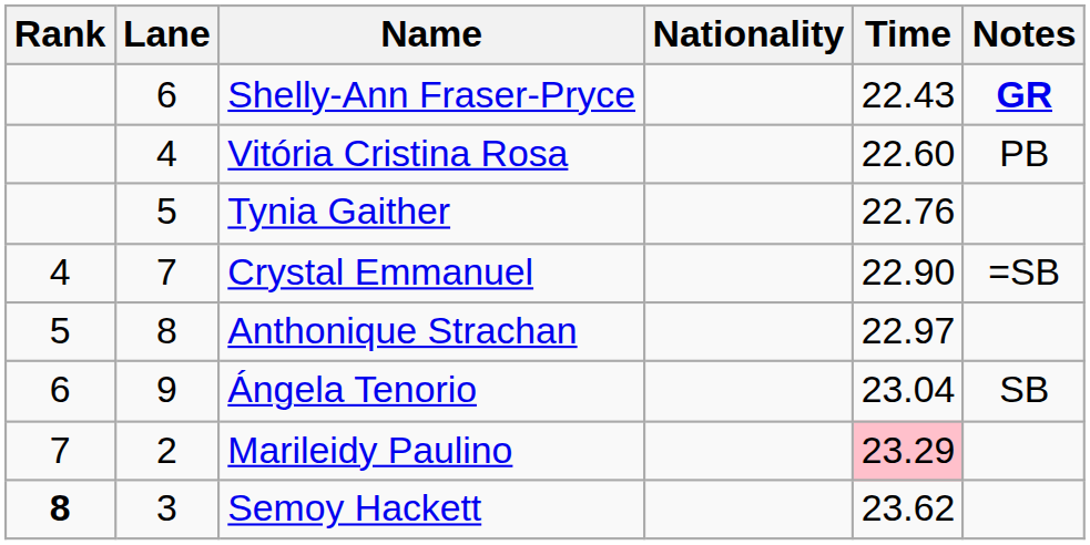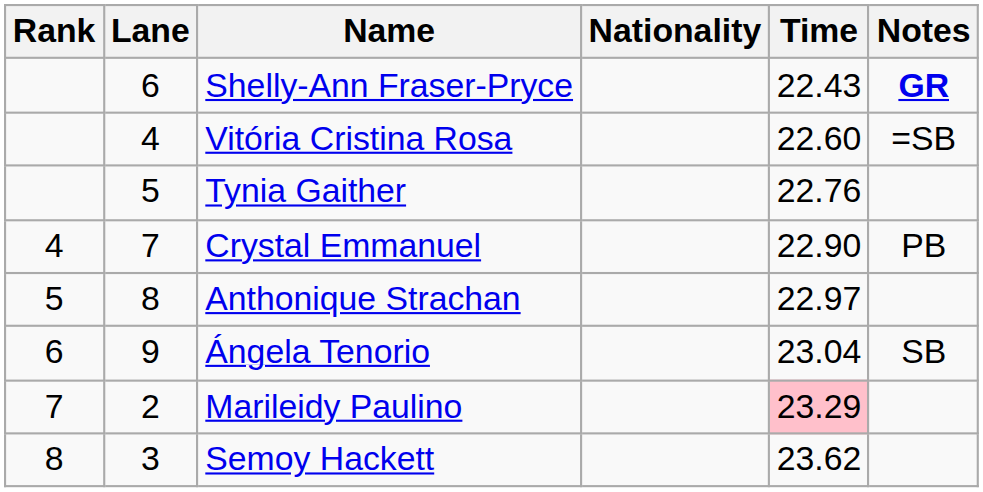Vitória Cristina Rosa | Notes: PB -> =SB
Crystal Emmanuel | Notes: =SB -> PB
Semoy Hackett | Rank: bold -> normal
